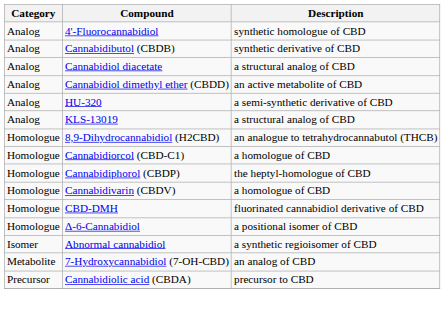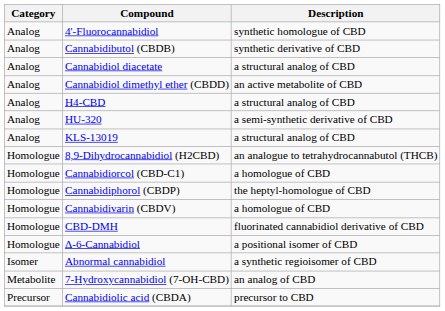+ row: Analog | H4-CBD | a structural analog of CBD
